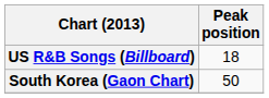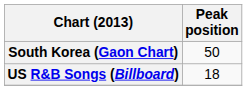rows swapped: South Korea (Gaon Chart) <-> US R&B Songs (Billboard)
